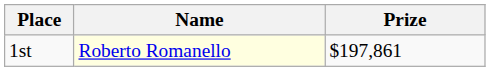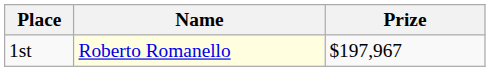1st | Prize: $197,861 -> $197,967
